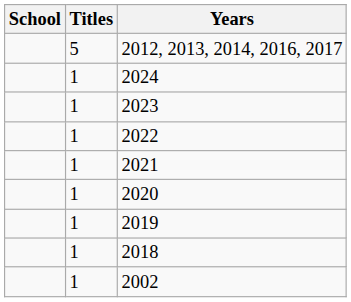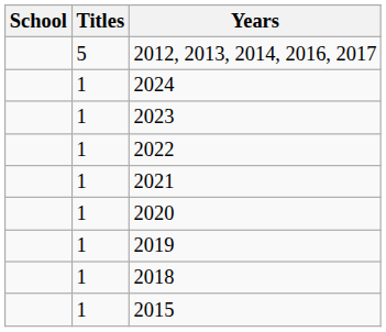+ row: 1 | 2015
- row: 1 | 2002
